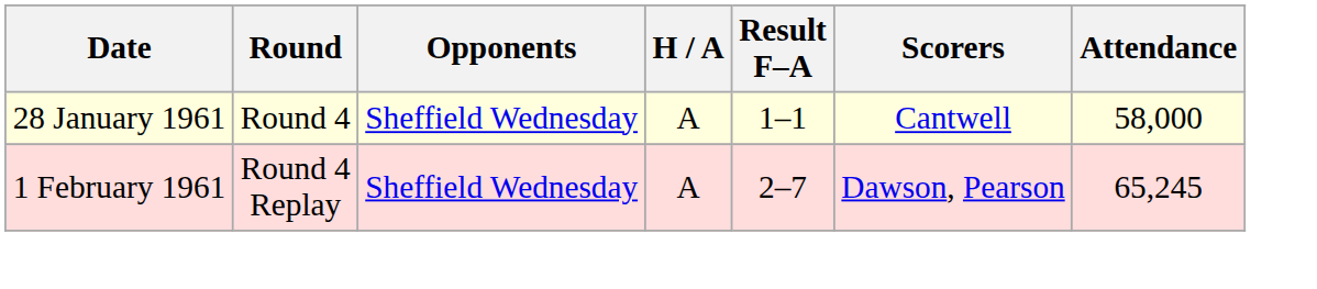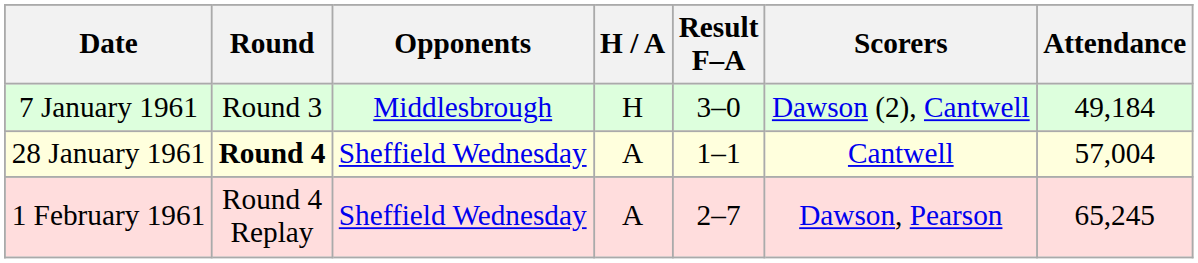+ row: 7 January 1961 | Round 3 | Middlesbrough | H | 3–0 | Dawson (2), Cantwell | 49,184
28 January 1961 | Round: normal -> bold
28 January 1961 | Attendance: 58,000 -> 57,004
